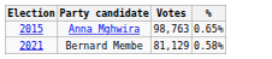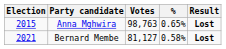+ column: Result | Lost | Lost
Bernard Membe | Votes: 81,129 -> 81,127
